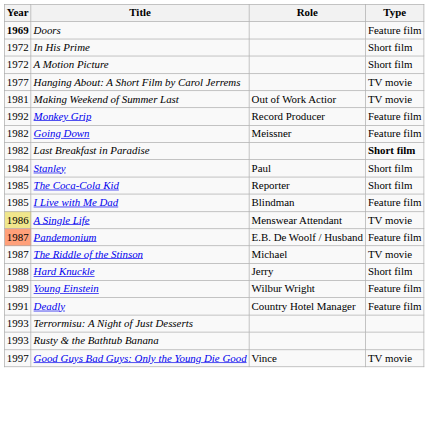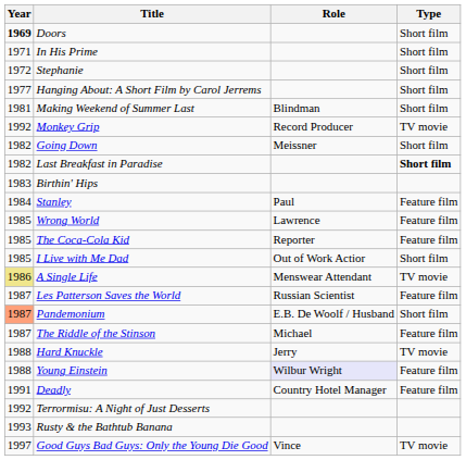Doors | Type: Feature film -> Short film
In His Prime | Year: 1972 -> 1971
+ row: 1972 | Stephanie | Short film
- row: 1972 | A Motion Picture | Short film
Hanging About: A Short Film by Carol Jerrems | Type: TV movie -> Short film
Making Weekend of Summer Last | Role: Out of Work Actior -> Blindman
Making Weekend of Summer Last | Type: TV movie -> Short film
Monkey Grip | Type: Feature film -> TV movie
Going Down | Type: Feature film -> Short film
+ row: 1983 | Birthin' Hips
Stanley | Type: Short film -> Feature film
+ row: 1985 | Wrong World | Lawrence | Feature film
The Coca-Cola Kid | Type: Short film -> Feature film
I Live with Me Dad | Role: Blindman -> Out of Work Actior
I Live with Me Dad | Type: Feature film -> Short film
+ row: 1987 | Les Patterson Saves the World | Russian Scientist | Feature film
Pandemonium | Type: Feature film -> Short film
The Riddle of the Stinson | Type: TV movie -> Feature film
Hard Knuckle | Type: Short film -> TV movie
Young Einstein | Year: 1989 -> 1988
Young Einstein | Role: no background -> lavender background
Terrormisu: A Night of Just Desserts | Year: 1993 -> 1992
